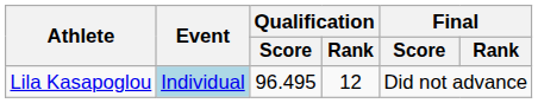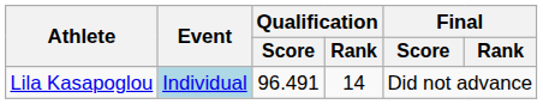Lila Kasapoglou | Qualification / Score: 96.495 -> 96.491
Lila Kasapoglou | Qualification / Rank: 12 -> 14
